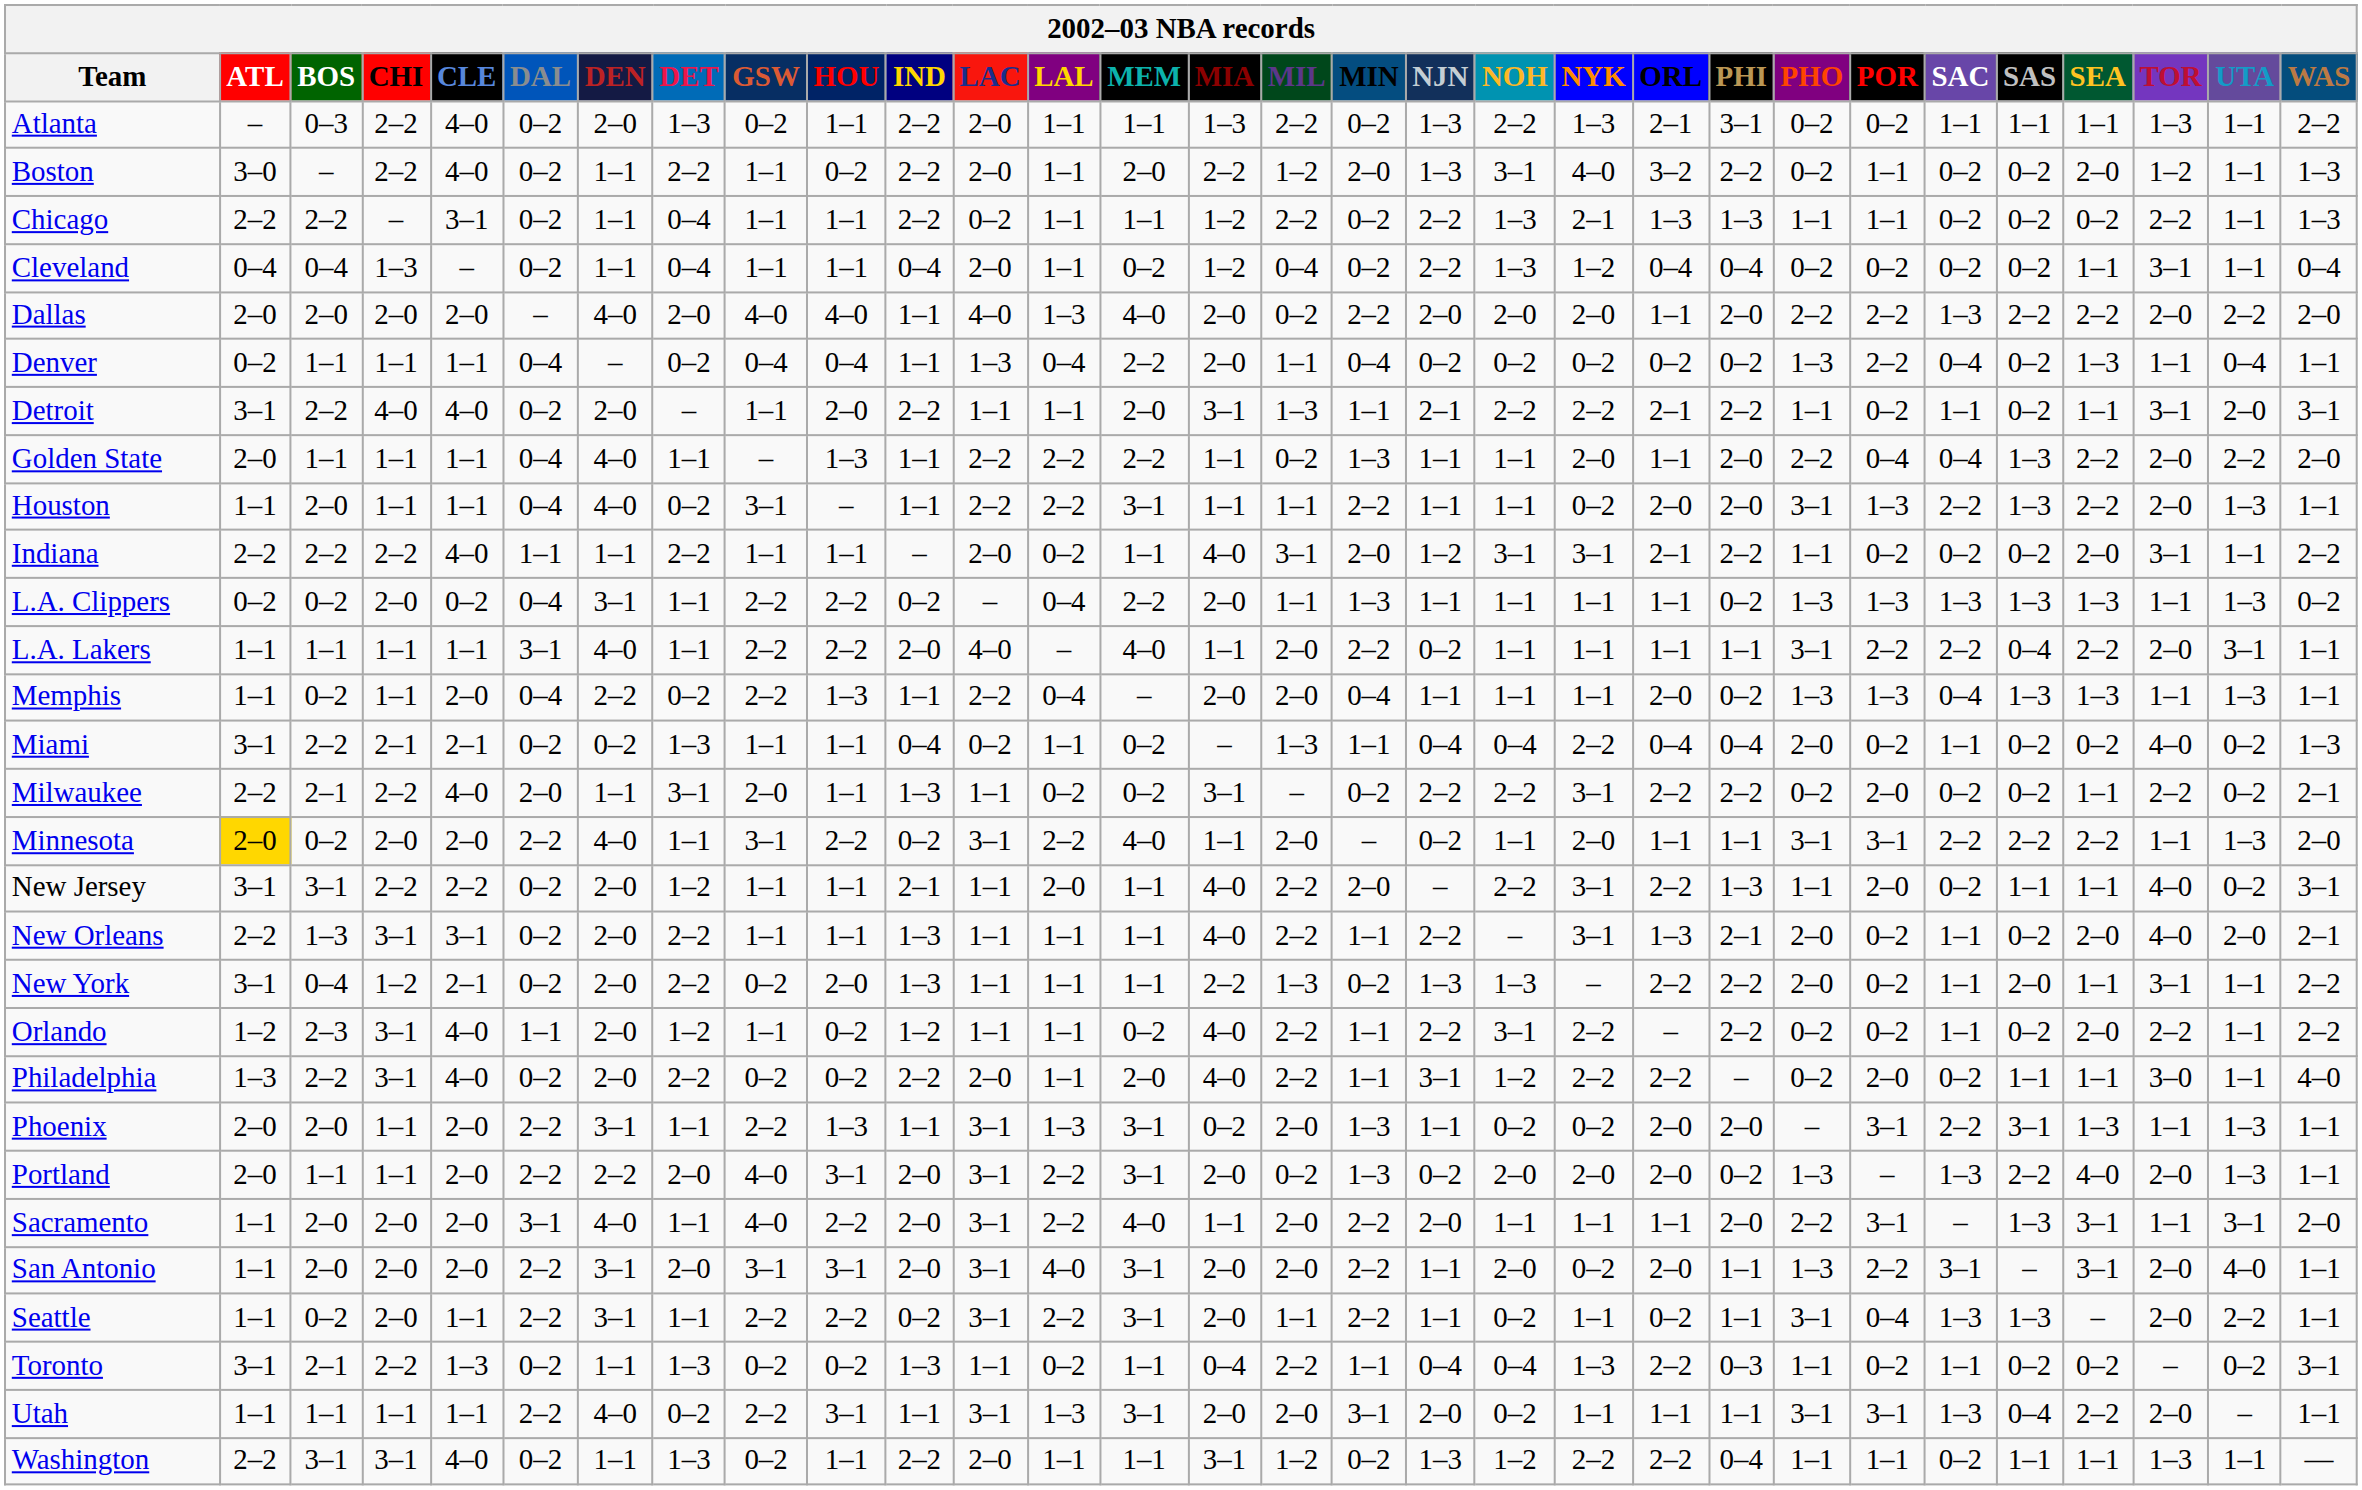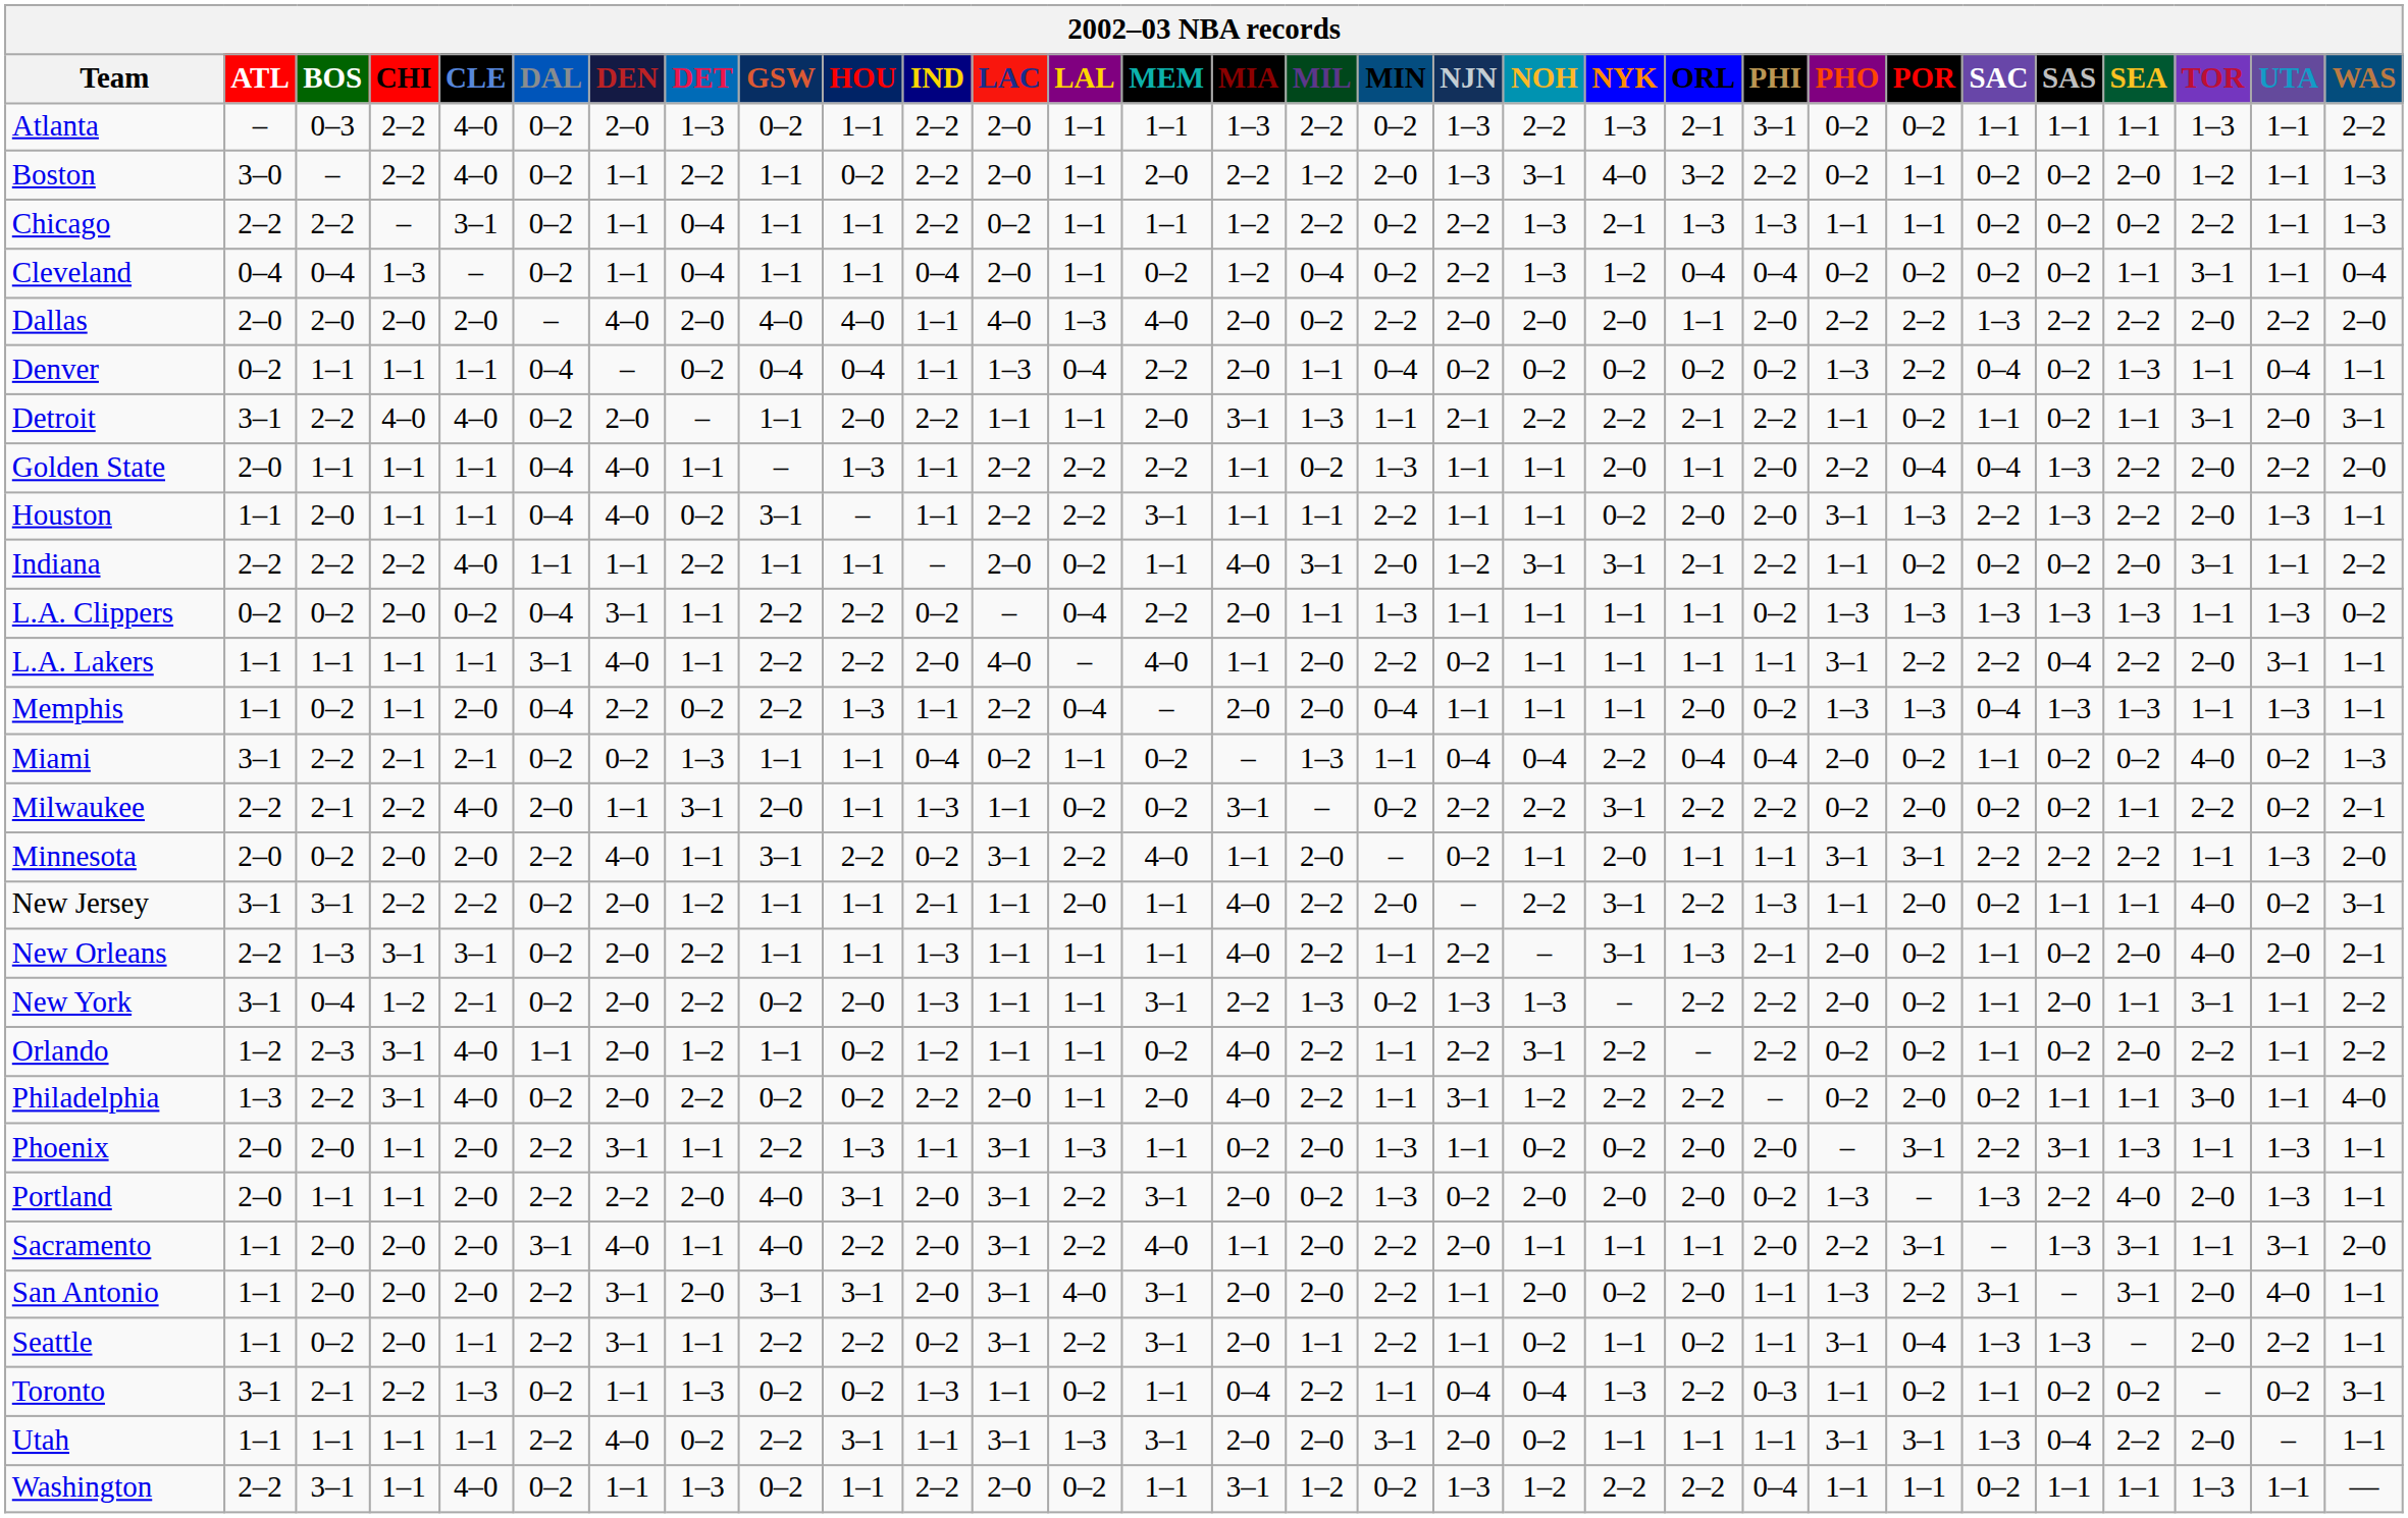Minnesota | ATL: gold background -> no background
New York | MEM: 1–1 -> 3–1
Phoenix | MEM: 3–1 -> 1–1
Washington | CHI: 3–1 -> 1–1
Washington | LAL: 1–1 -> 0–2
